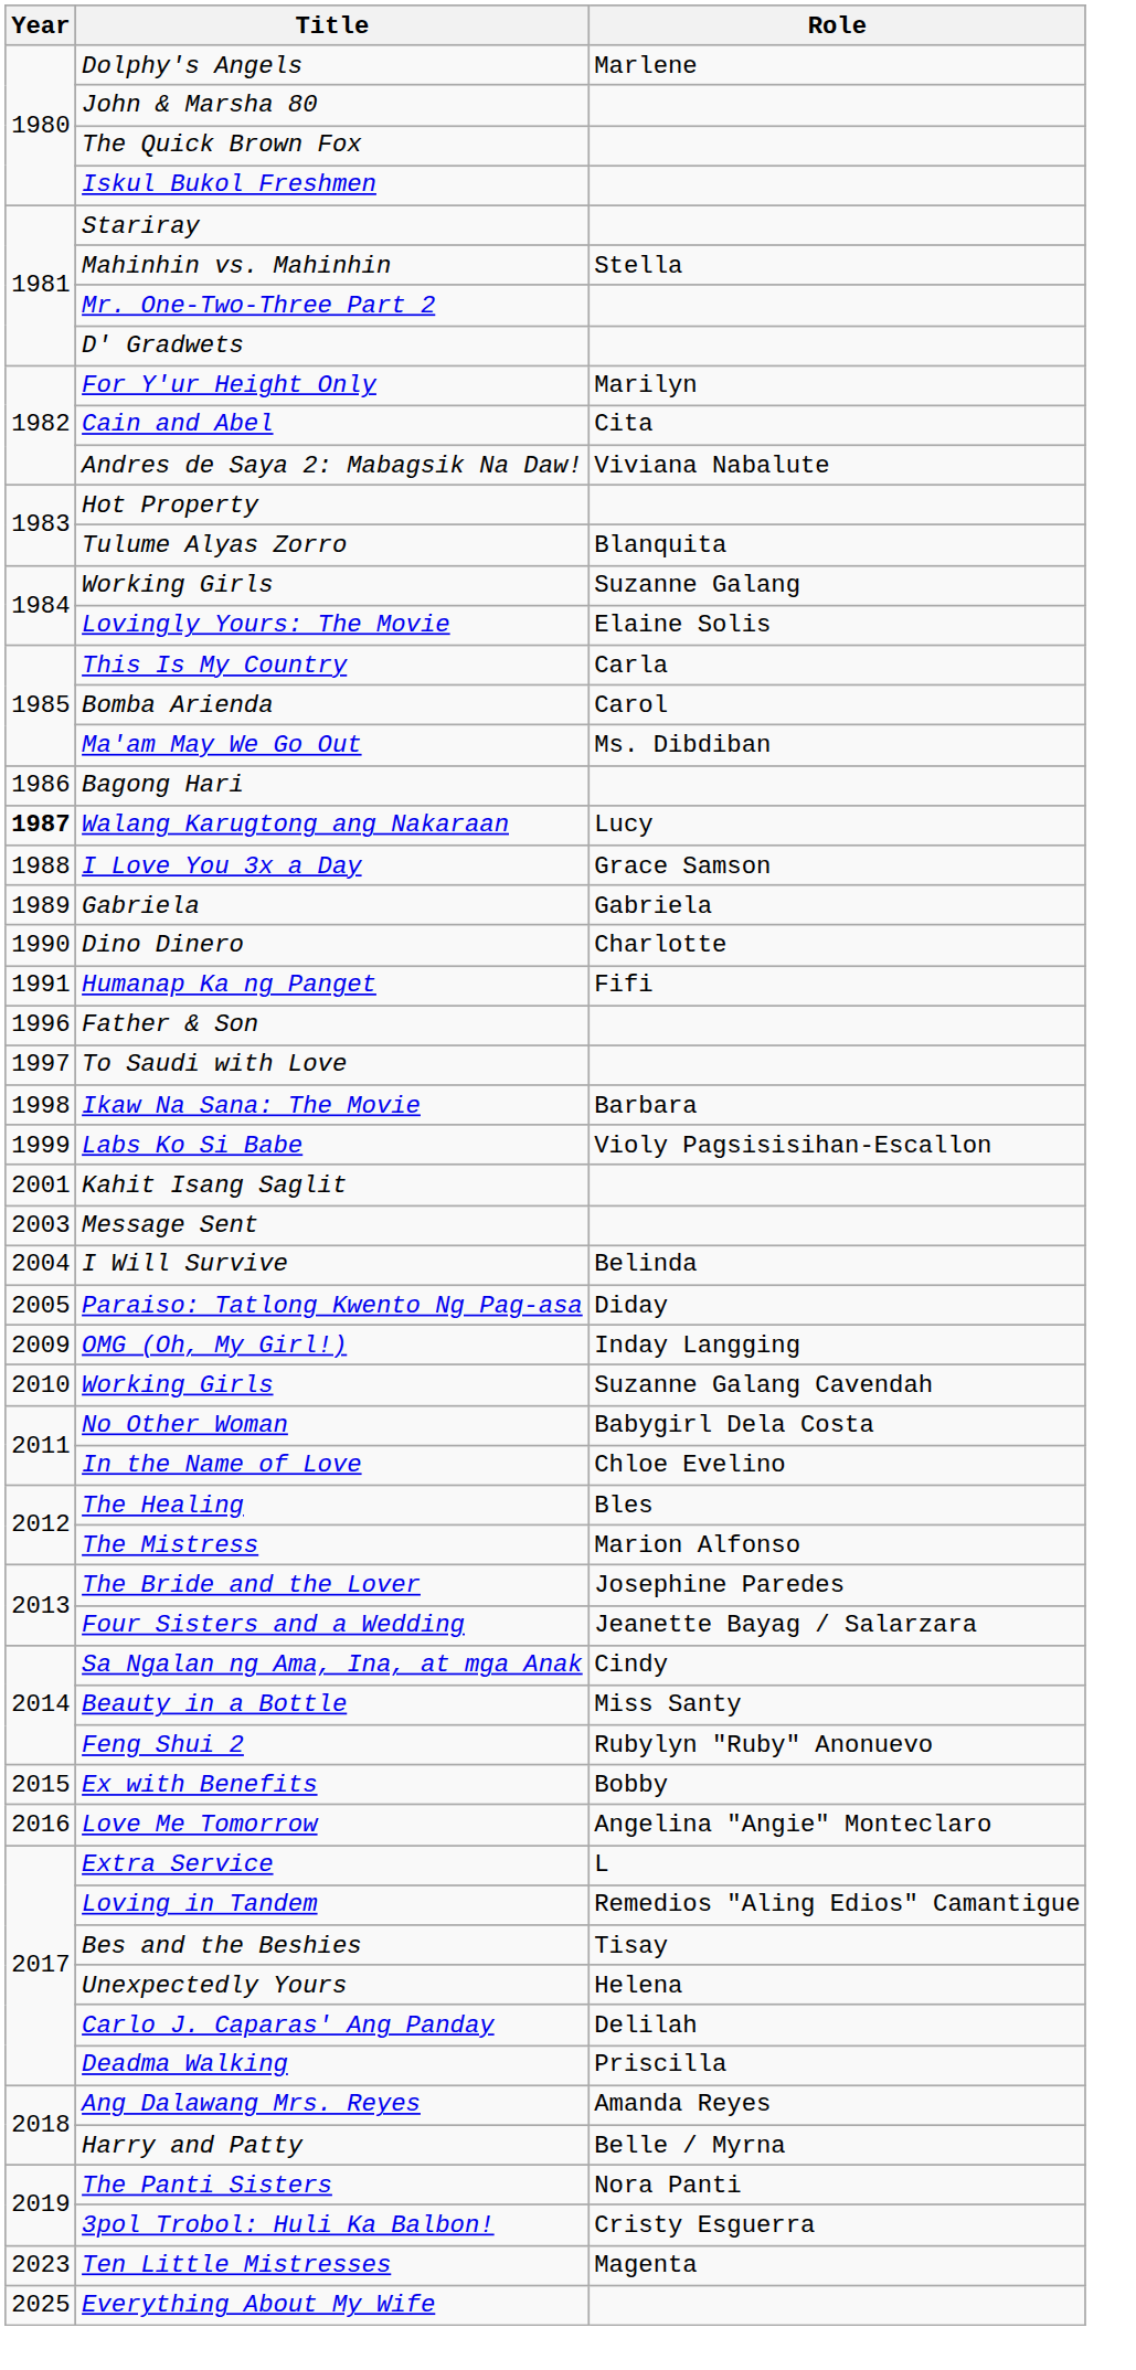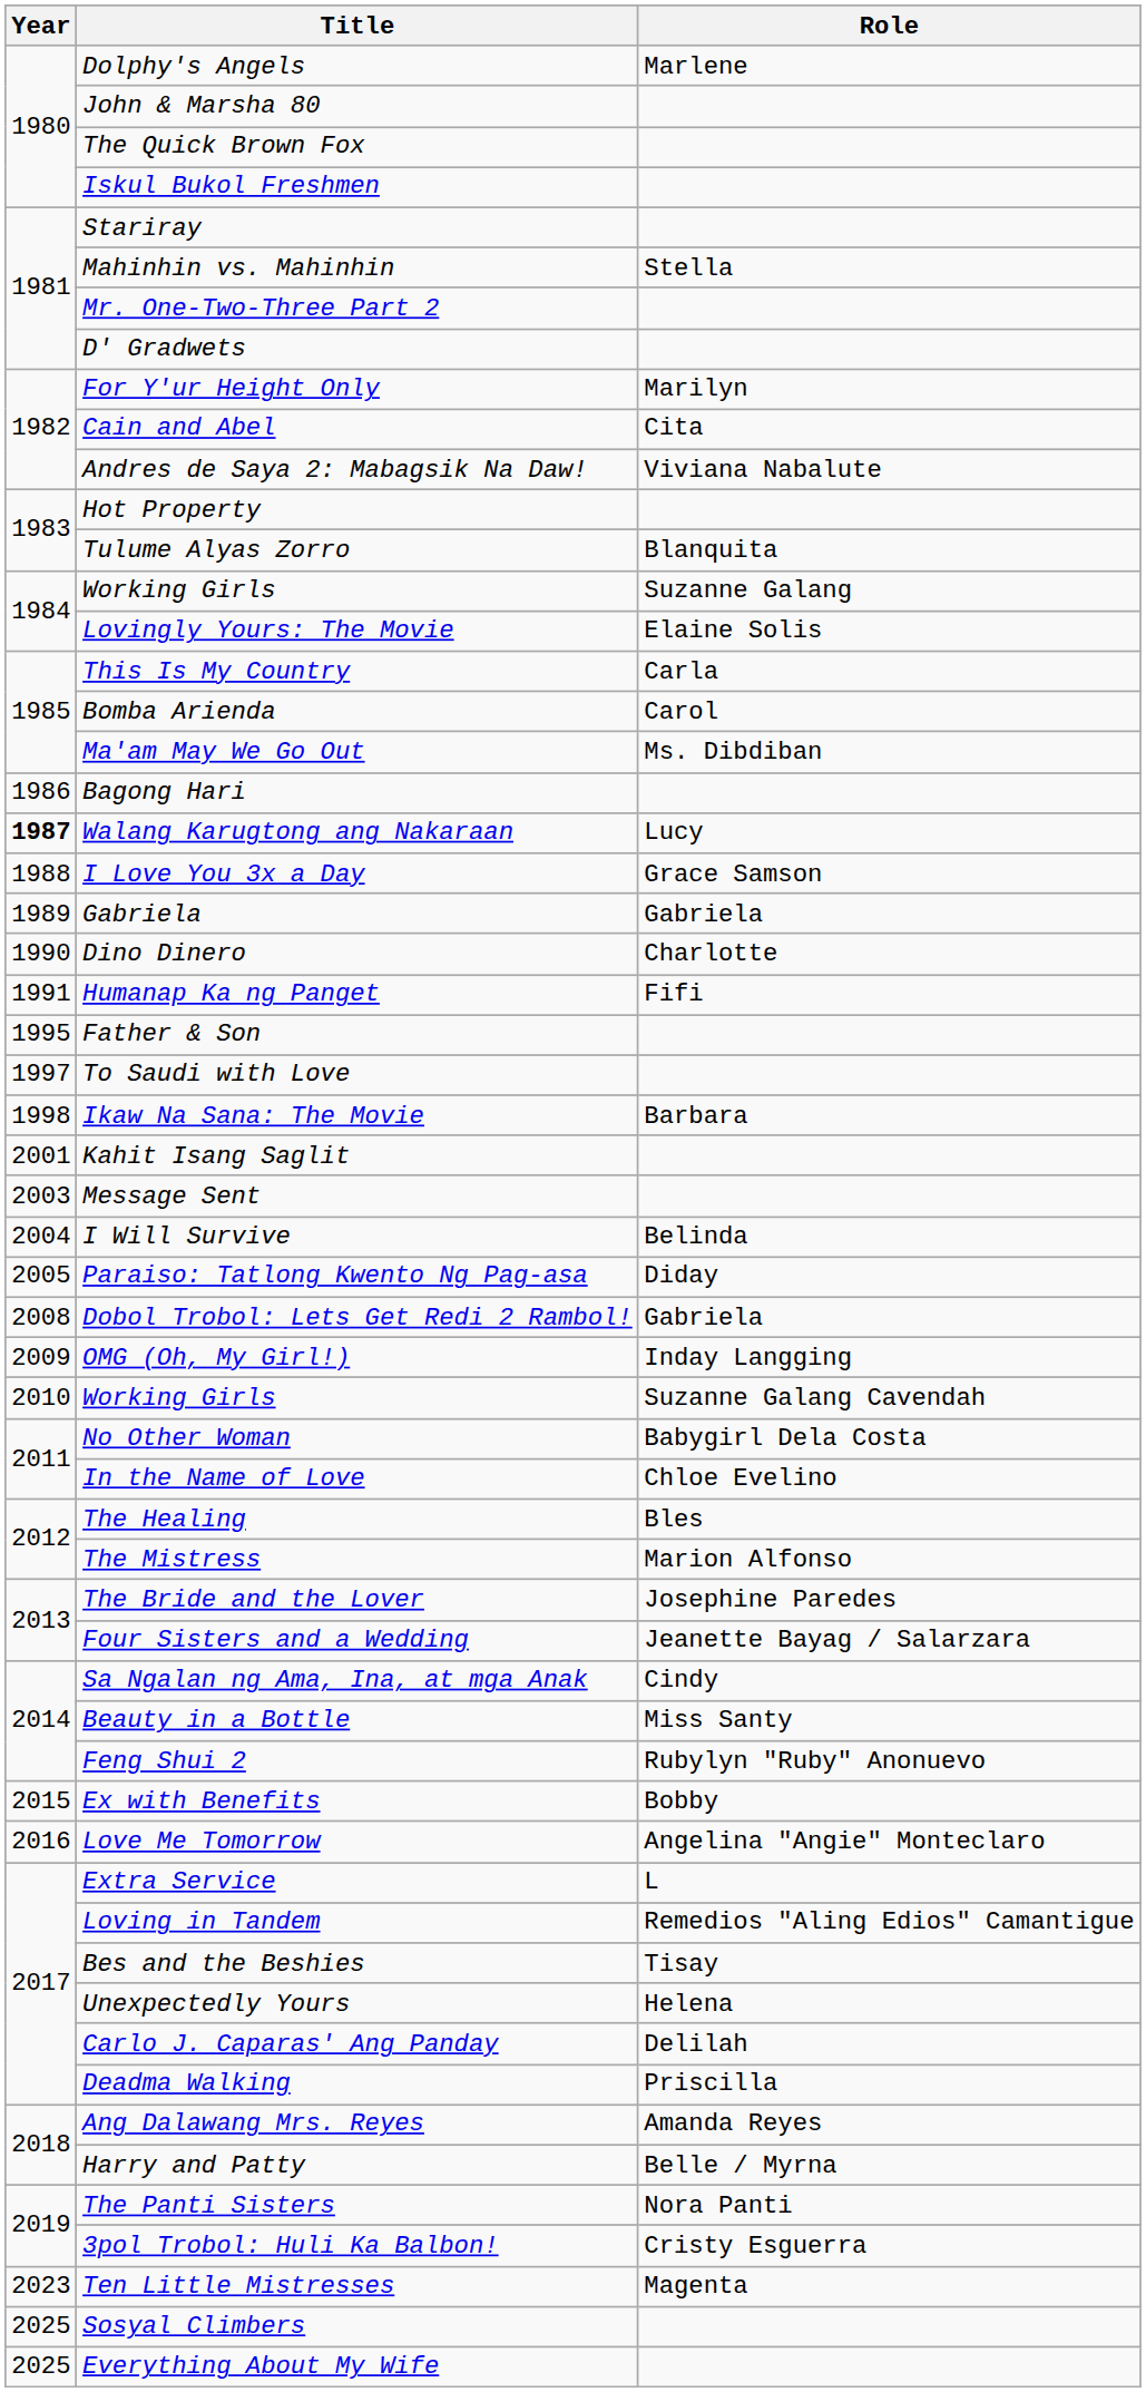Father & Son | Year: 1996 -> 1995
- row: 1999 | Labs Ko Si Babe | Violy Pagsisisihan-Escallon
+ row: 2008 | Dobol Trobol: Lets Get Redi 2 Rambol! | Gabriela
+ row: 2025 | Sosyal Climbers
